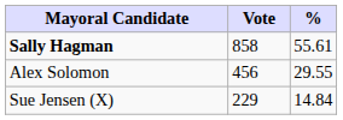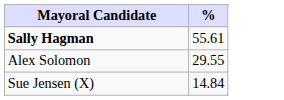- column: Vote | 858 | 456 | 229
